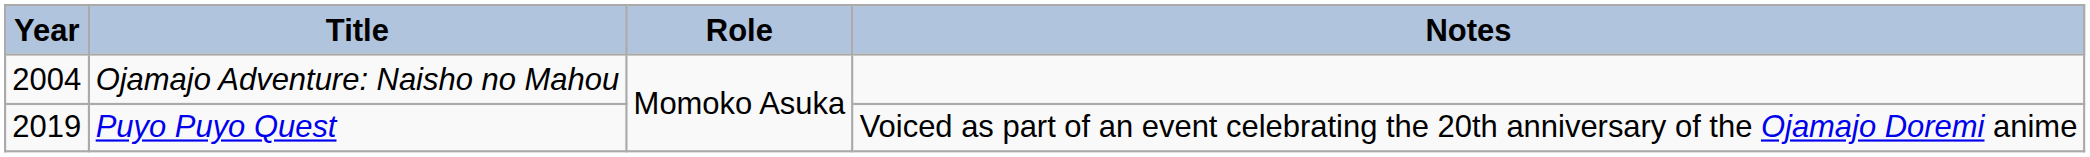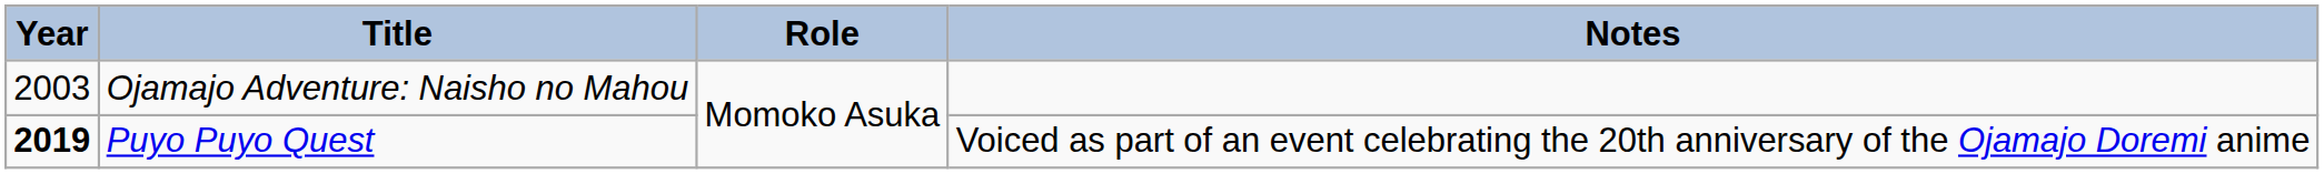Ojamajo Adventure: Naisho no Mahou | Year: 2004 -> 2003
Puyo Puyo Quest | Year: normal -> bold
